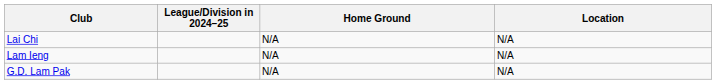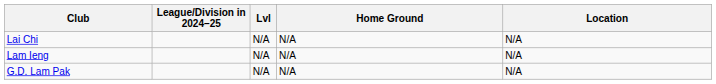+ column: Lvl | N/A | N/A | N/A
